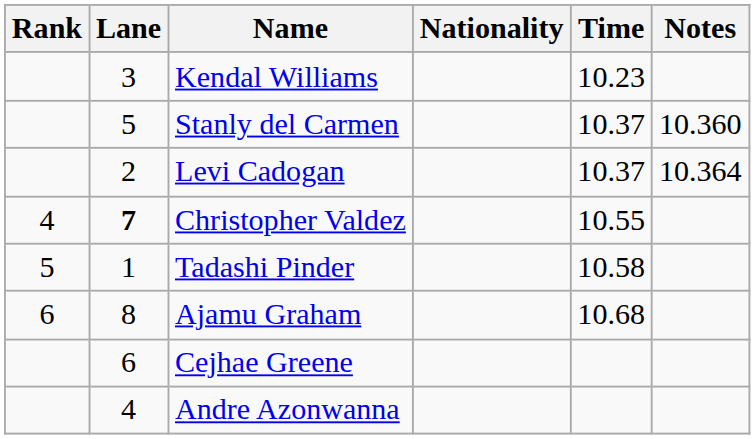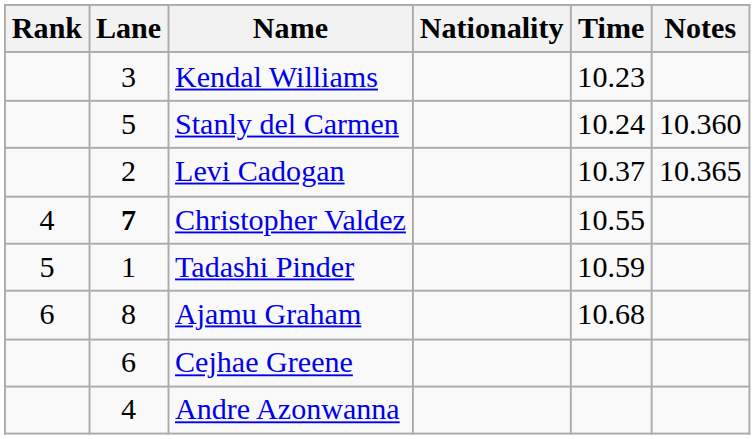Stanly del Carmen | Time: 10.37 -> 10.24
Levi Cadogan | Notes: 10.364 -> 10.365
Tadashi Pinder | Time: 10.58 -> 10.59
